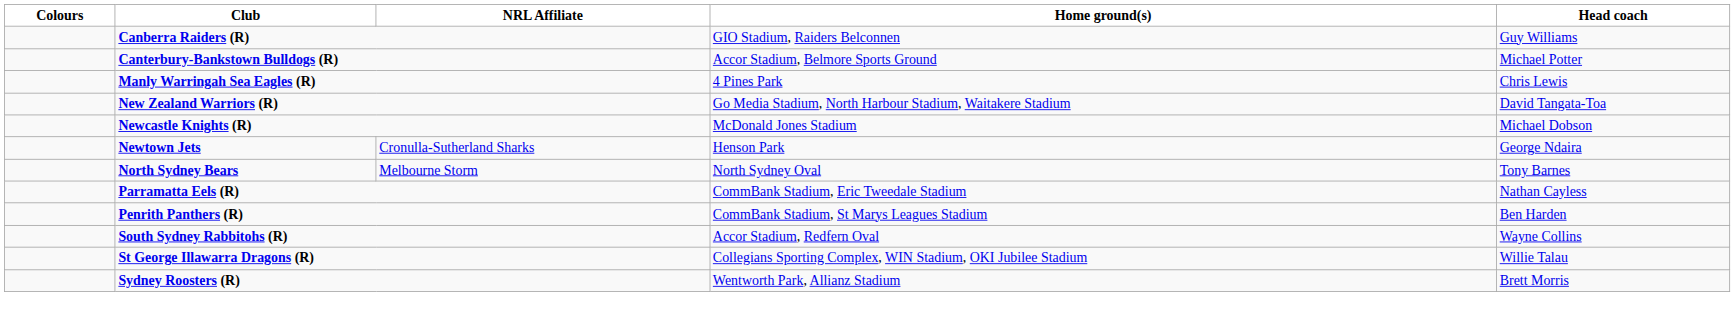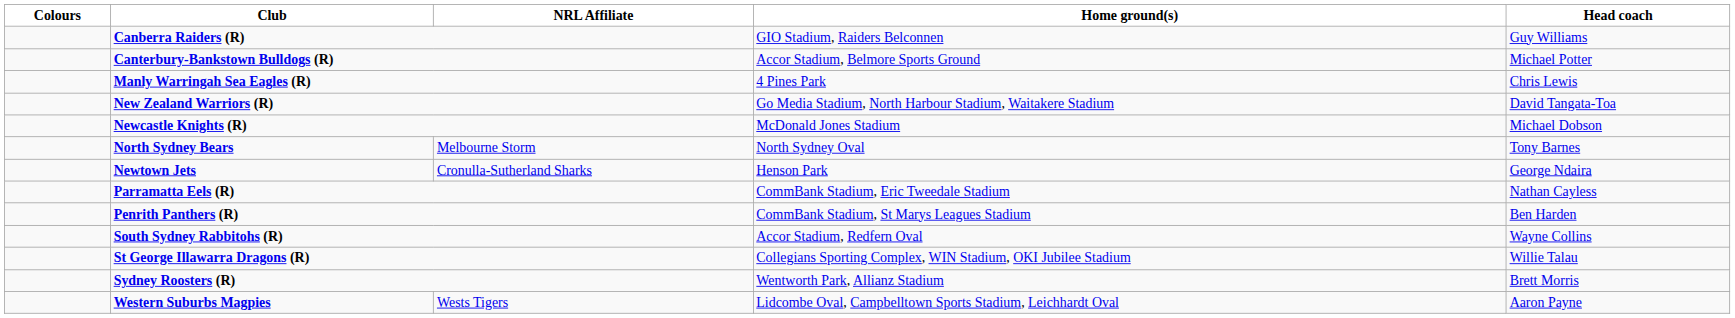rows swapped: Newtown Jets <-> North Sydney Bears
+ row: Western Suburbs Magpies | Wests Tigers | Lidcombe Oval, Campbelltown Sports Stadium, Leichhardt Oval | Aaron Payne
